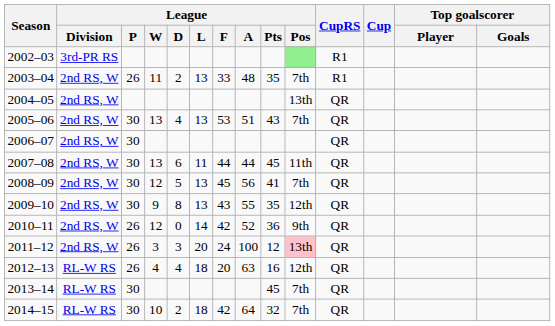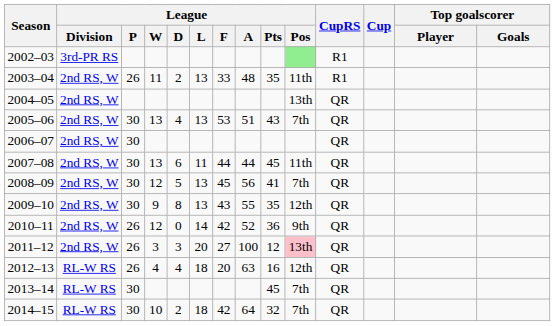2003–04 | League / Pos: 7th -> 11th
2011–12 | League / F: 24 -> 27
